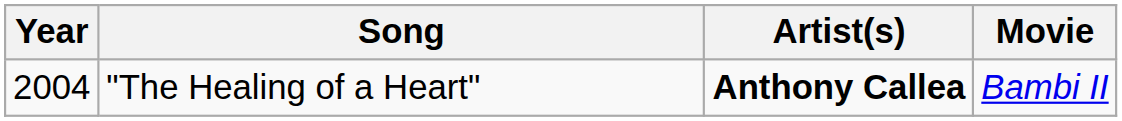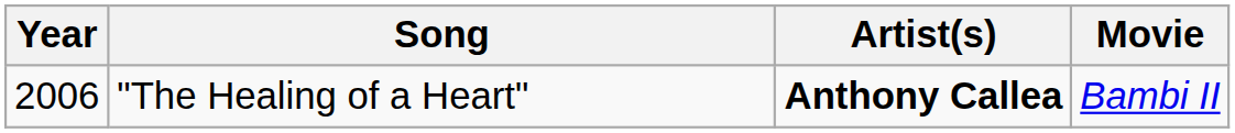"The Healing of a Heart" | Year: 2004 -> 2006
